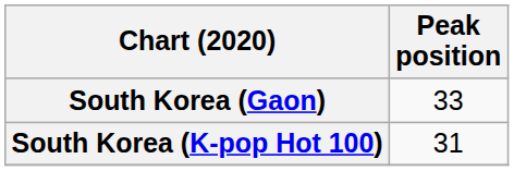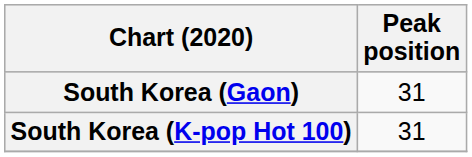South Korea (Gaon) | Peak position: 33 -> 31
